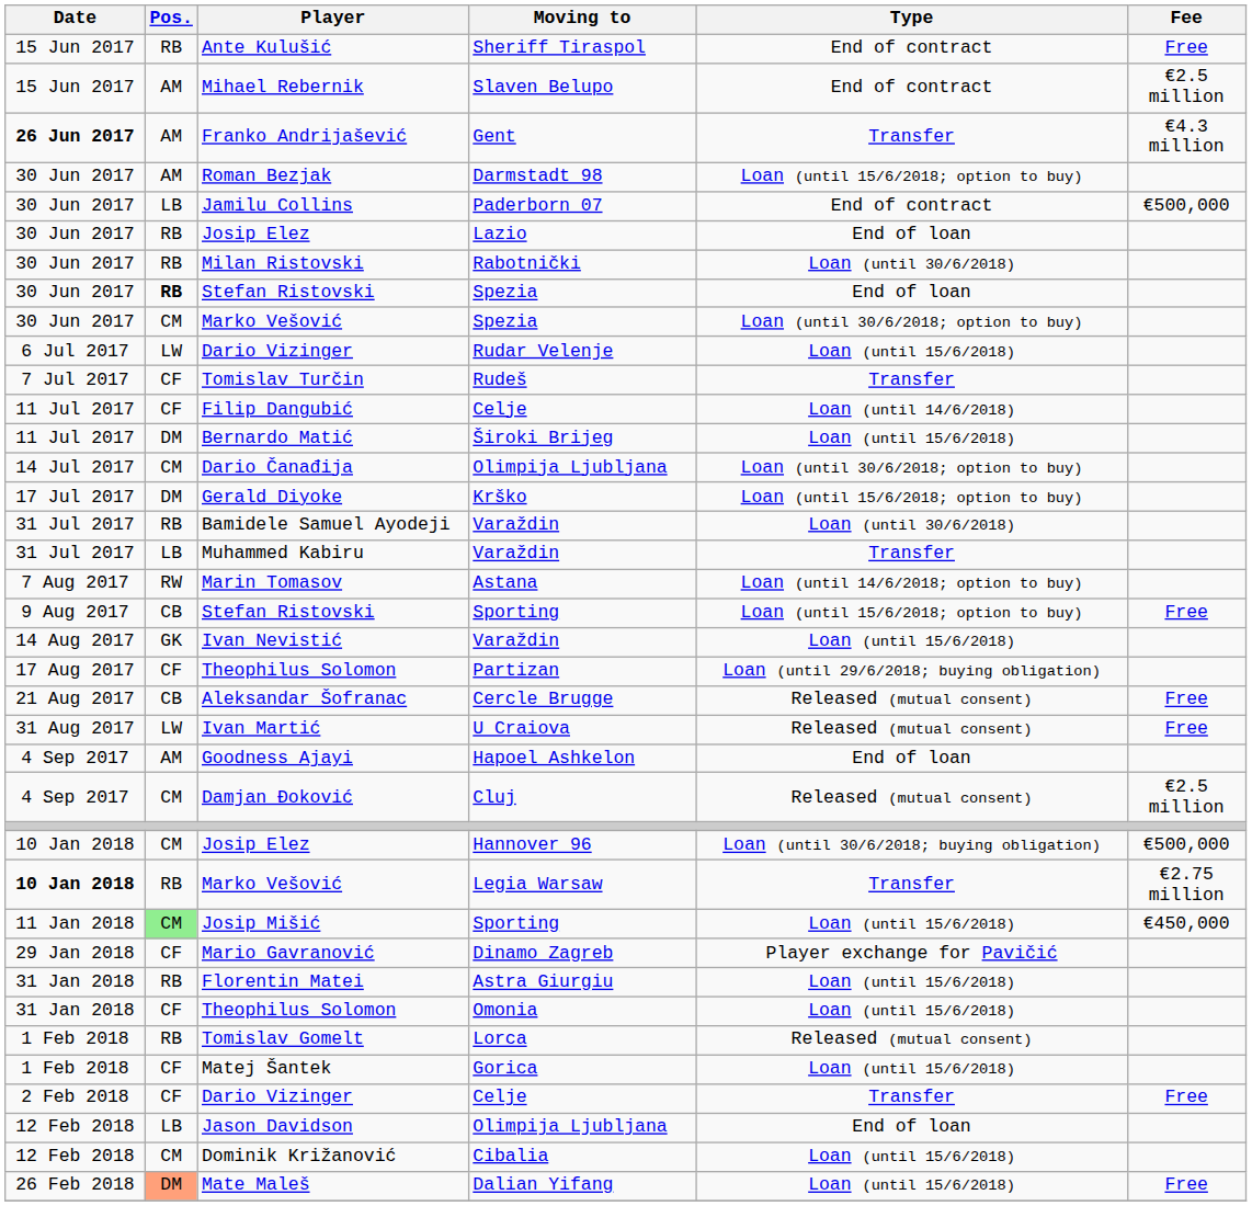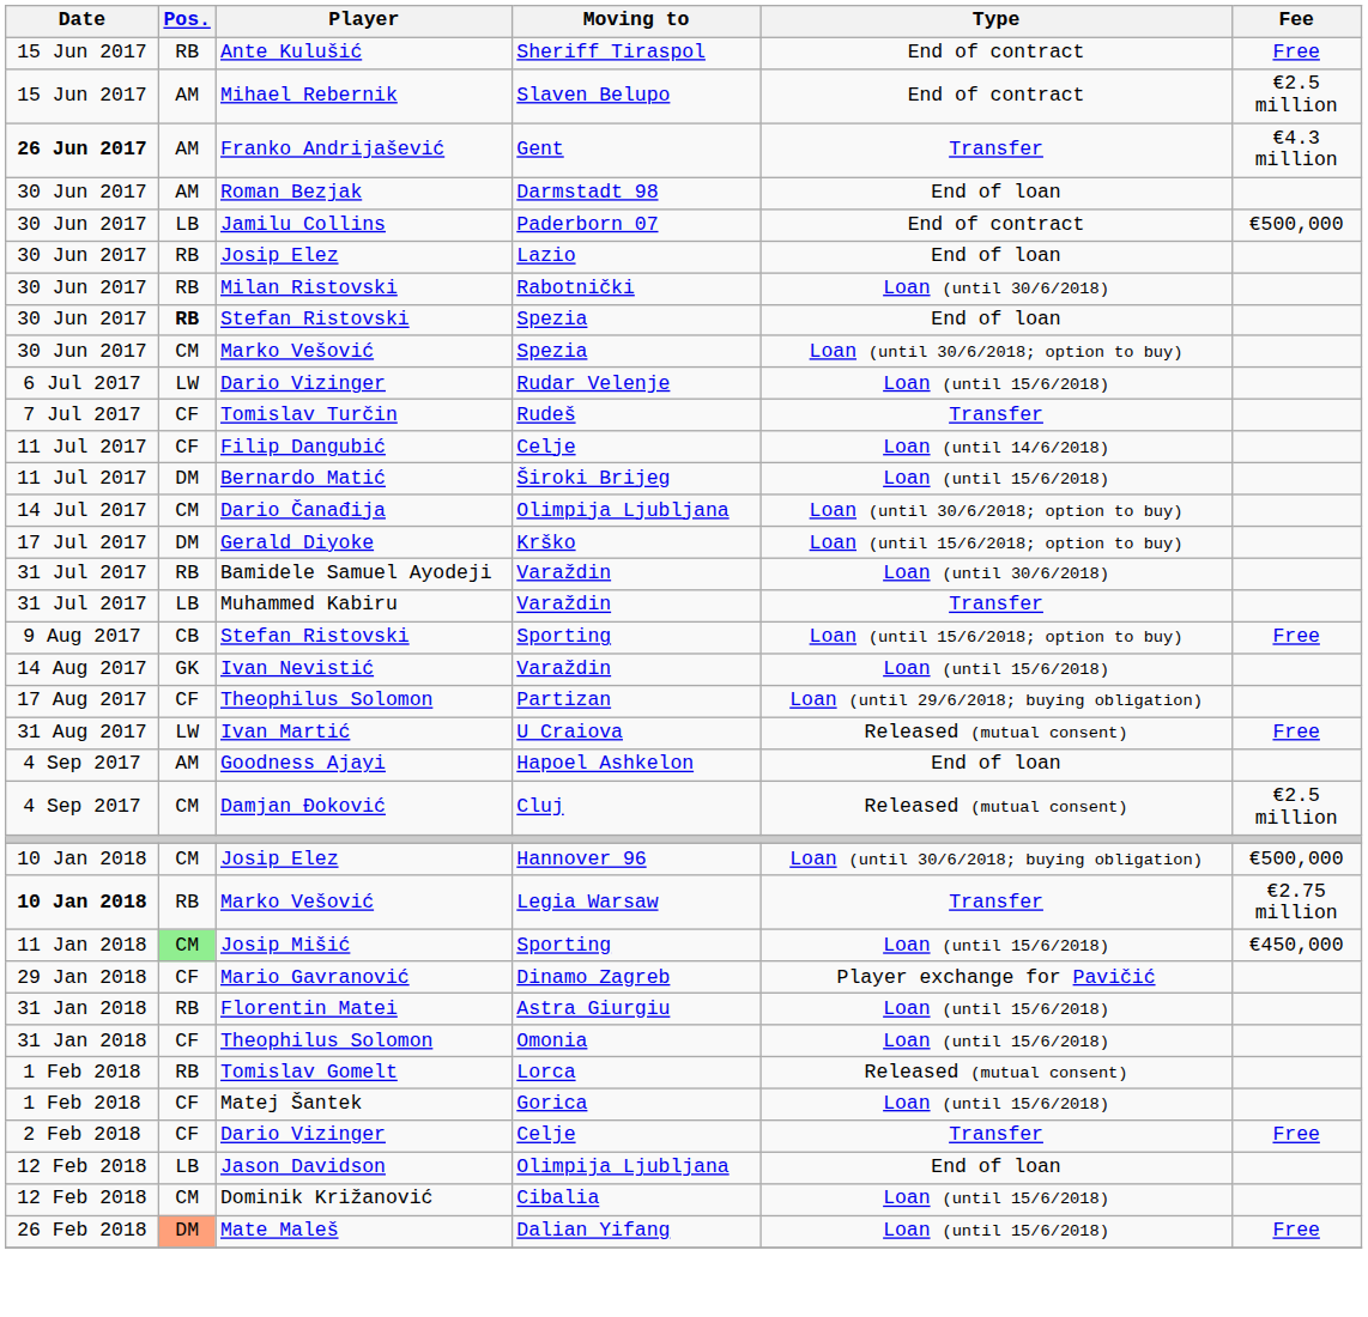Roman Bezjak | Type: Loan (until 15/6/2018; option to buy) -> End of loan
- row: 7 Aug 2017 | RW | Marin Tomasov | Astana | Loan (until 14/6/2018; option to buy)
- row: 21 Aug 2017 | CB | Aleksandar Šofranac | Cercle Brugge | Released (mutual consent) | Free
